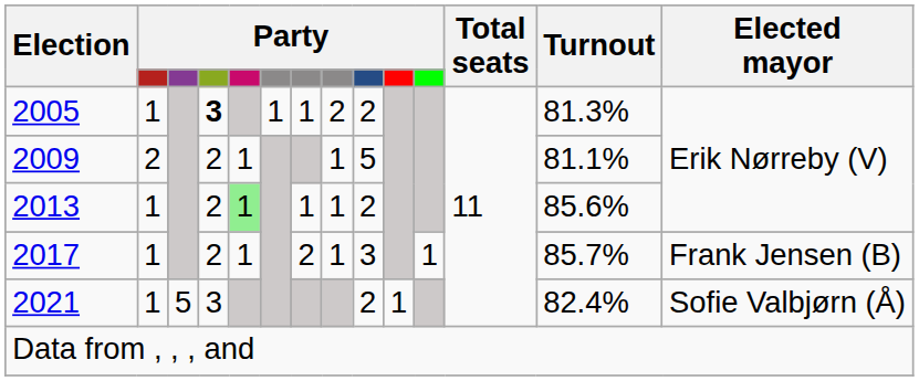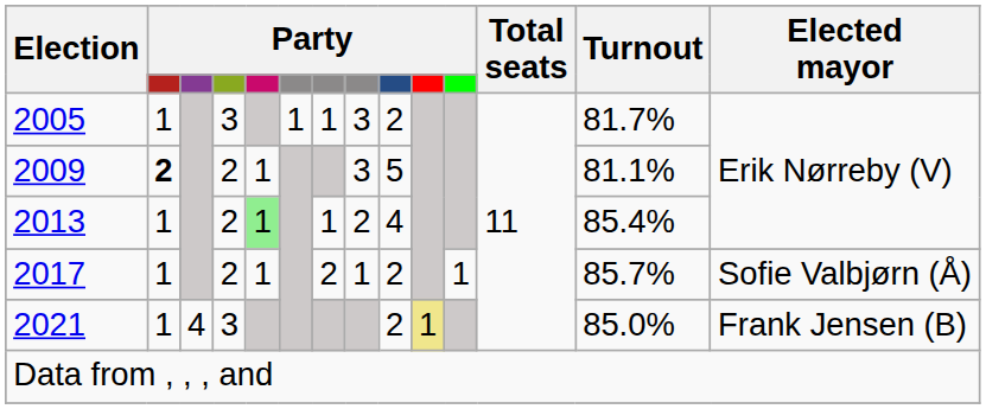2005 | column 4: bold -> normal
2005 | column 8: 2 -> 3
2005 | Turnout: 81.3% -> 81.7%
2009 | column 2: normal -> bold
2009 | column 8: 1 -> 3
2013 | column 8: 1 -> 2
2013 | column 9: 2 -> 4
2013 | Turnout: 85.6% -> 85.4%
2017 | column 9: 3 -> 2
2017 | Elected mayor: Frank Jensen (B) -> Sofie Valbjørn (Å)
2021 | column 3: 5 -> 4
2021 | column 10: no background -> khaki background
2021 | Turnout: 82.4% -> 85.0%
2021 | Elected mayor: Sofie Valbjørn (Å) -> Frank Jensen (B)
